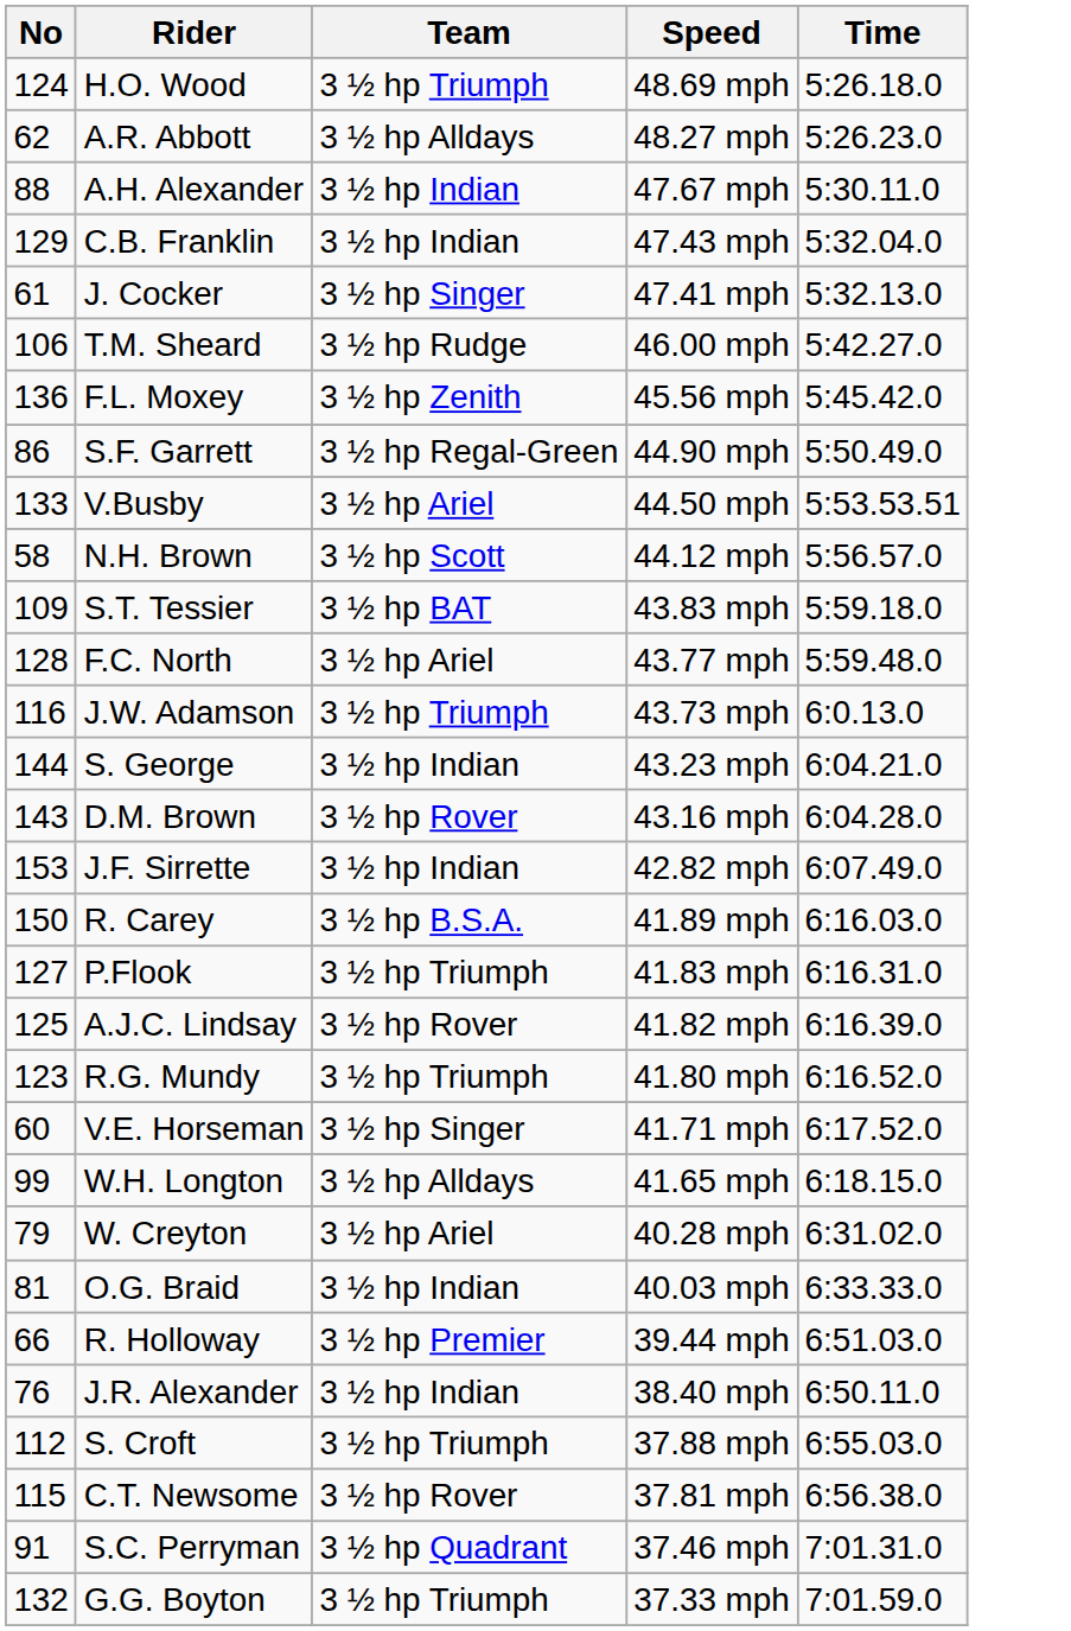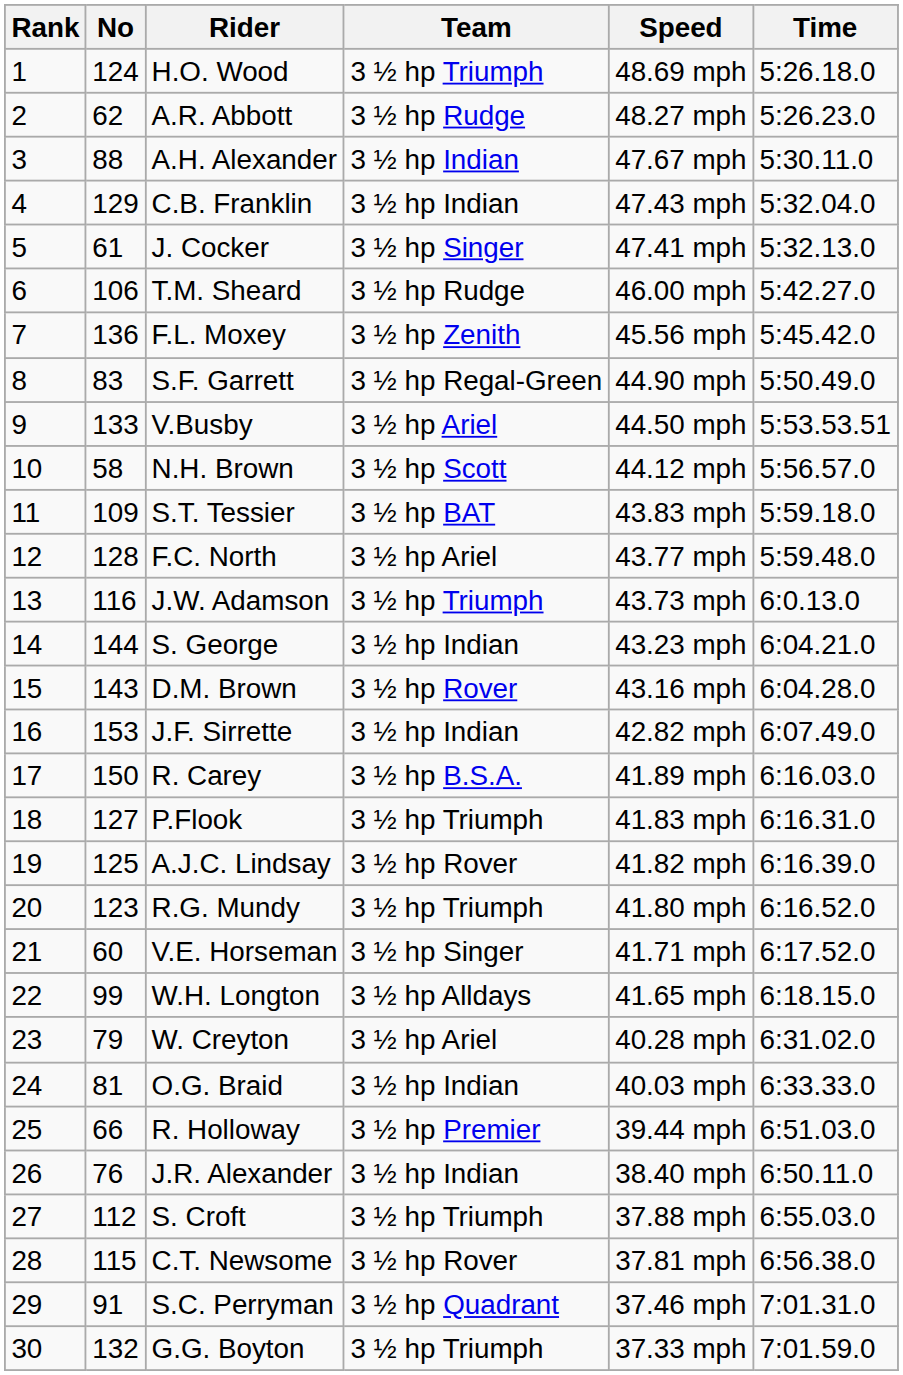+ column: Rank | 1 | 2 | 3 | 4 | 5 | 6 | 7 | 8 | 9 | 10 | 11 | 12 | 13 | 14 | 15 | 16 | 17 | 18 | 19 | 20 | 21 | 22 | 23 | 24 | 25 | 26 | 27 | 28 | 29 | 30
A.R. Abbott | Team: 3 ½ hp Alldays -> 3 ½ hp Rudge
S.F. Garrett | No: 86 -> 83
